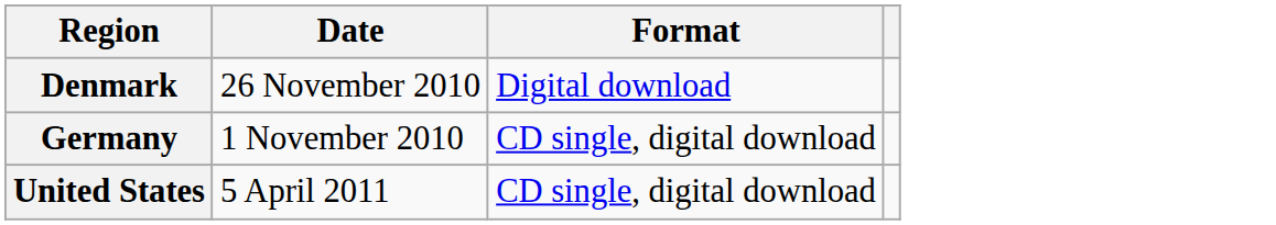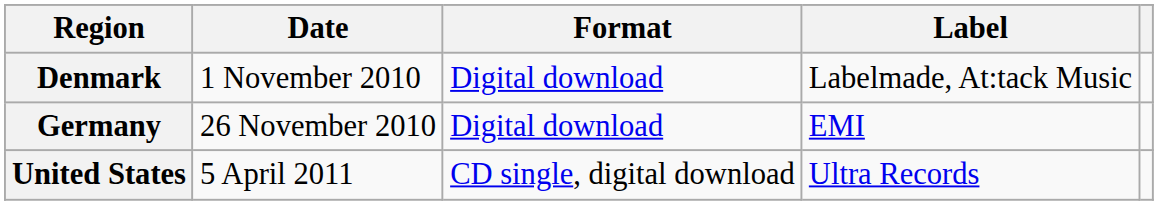+ column: Label | Labelmade, At:tack Music | EMI | Ultra Records
Denmark | Date: 26 November 2010 -> 1 November 2010
Germany | Date: 1 November 2010 -> 26 November 2010
Germany | Format: CD single, digital download -> Digital download
